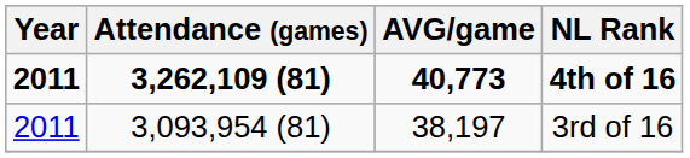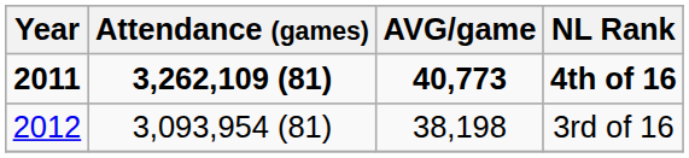3rd of 16 | Year: 2011 -> 2012
3rd of 16 | AVG/game: 38,197 -> 38,198
